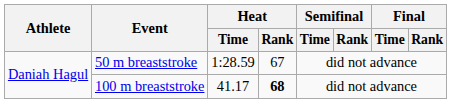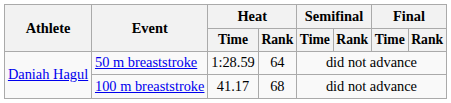50 m breaststroke | Heat / Rank: 67 -> 64
100 m breaststroke | Heat / Rank: bold -> normal
